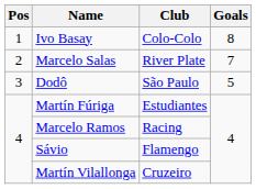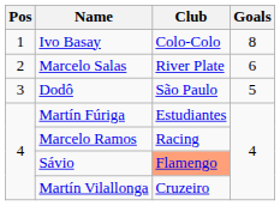Marcelo Salas | Goals: 7 -> 6
Sávio | Club: no background -> lightsalmon background
